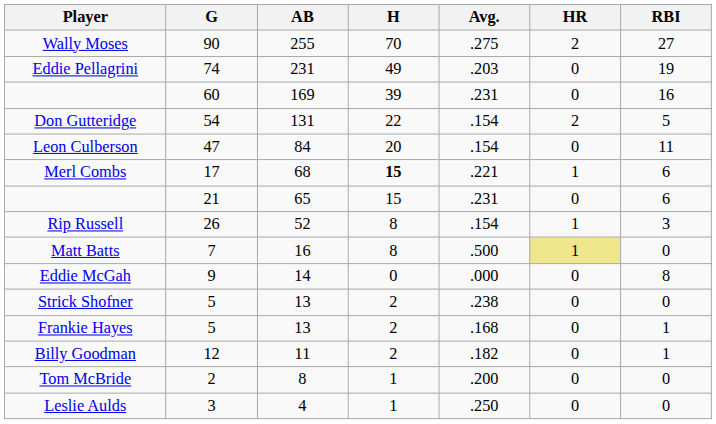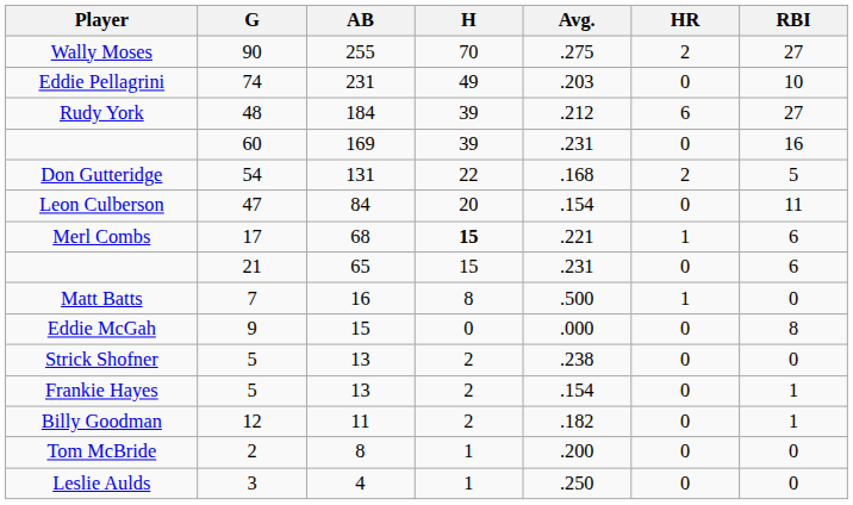Eddie Pellagrini | RBI: 19 -> 10
+ row: Rudy York | 48 | 184 | 39 | .212 | 6 | 27
Don Gutteridge | Avg.: .154 -> .168
- row: Rip Russell | 26 | 52 | 8 | .154 | 1 | 3
Matt Batts | HR: khaki background -> no background
Eddie McGah | AB: 14 -> 15
Frankie Hayes | Avg.: .168 -> .154
